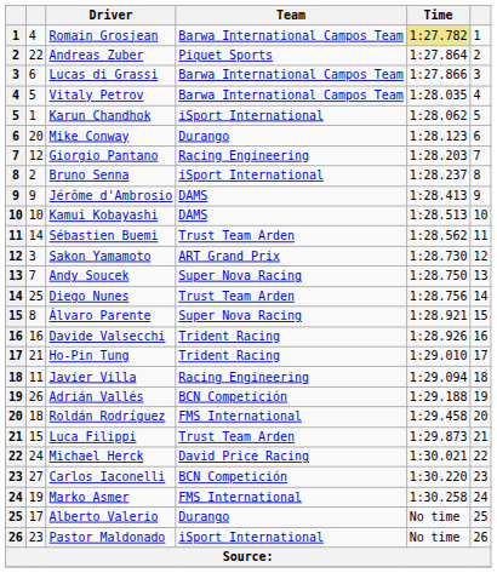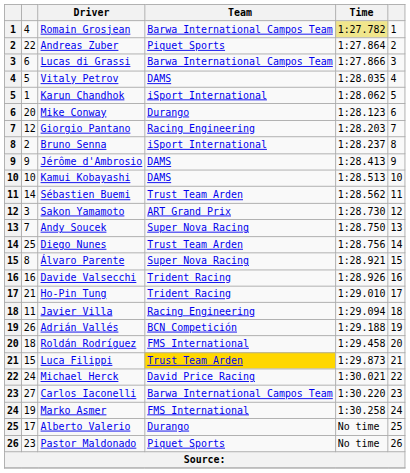Vitaly Petrov | Team: Barwa International Campos Team -> DAMS
Luca Filippi | Team: no background -> gold background
Carlos Iaconelli | Team: BCN Competición -> Barwa International Campos Team
Pastor Maldonado | Team: iSport International -> Piquet Sports
